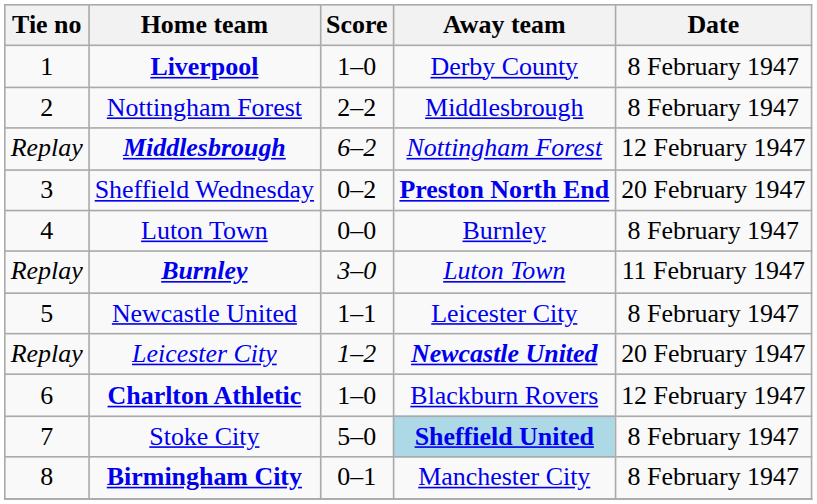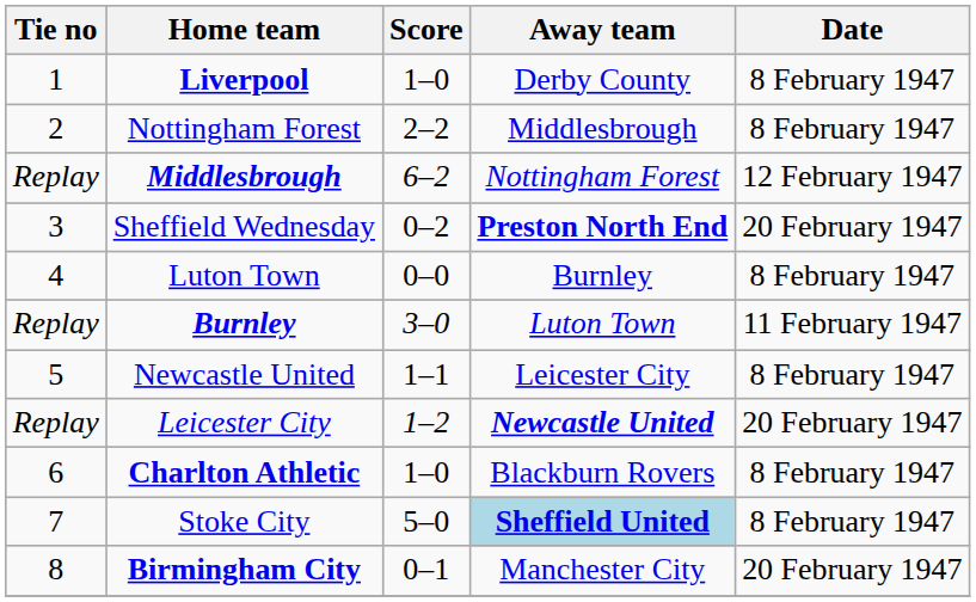Charlton Athletic | Date: 12 February 1947 -> 8 February 1947
Birmingham City | Date: 8 February 1947 -> 20 February 1947
